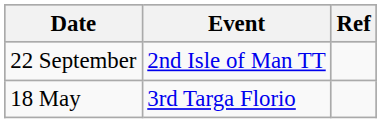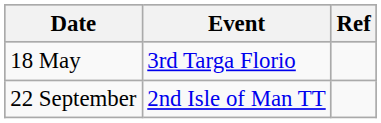rows swapped: 18 May <-> 22 September
